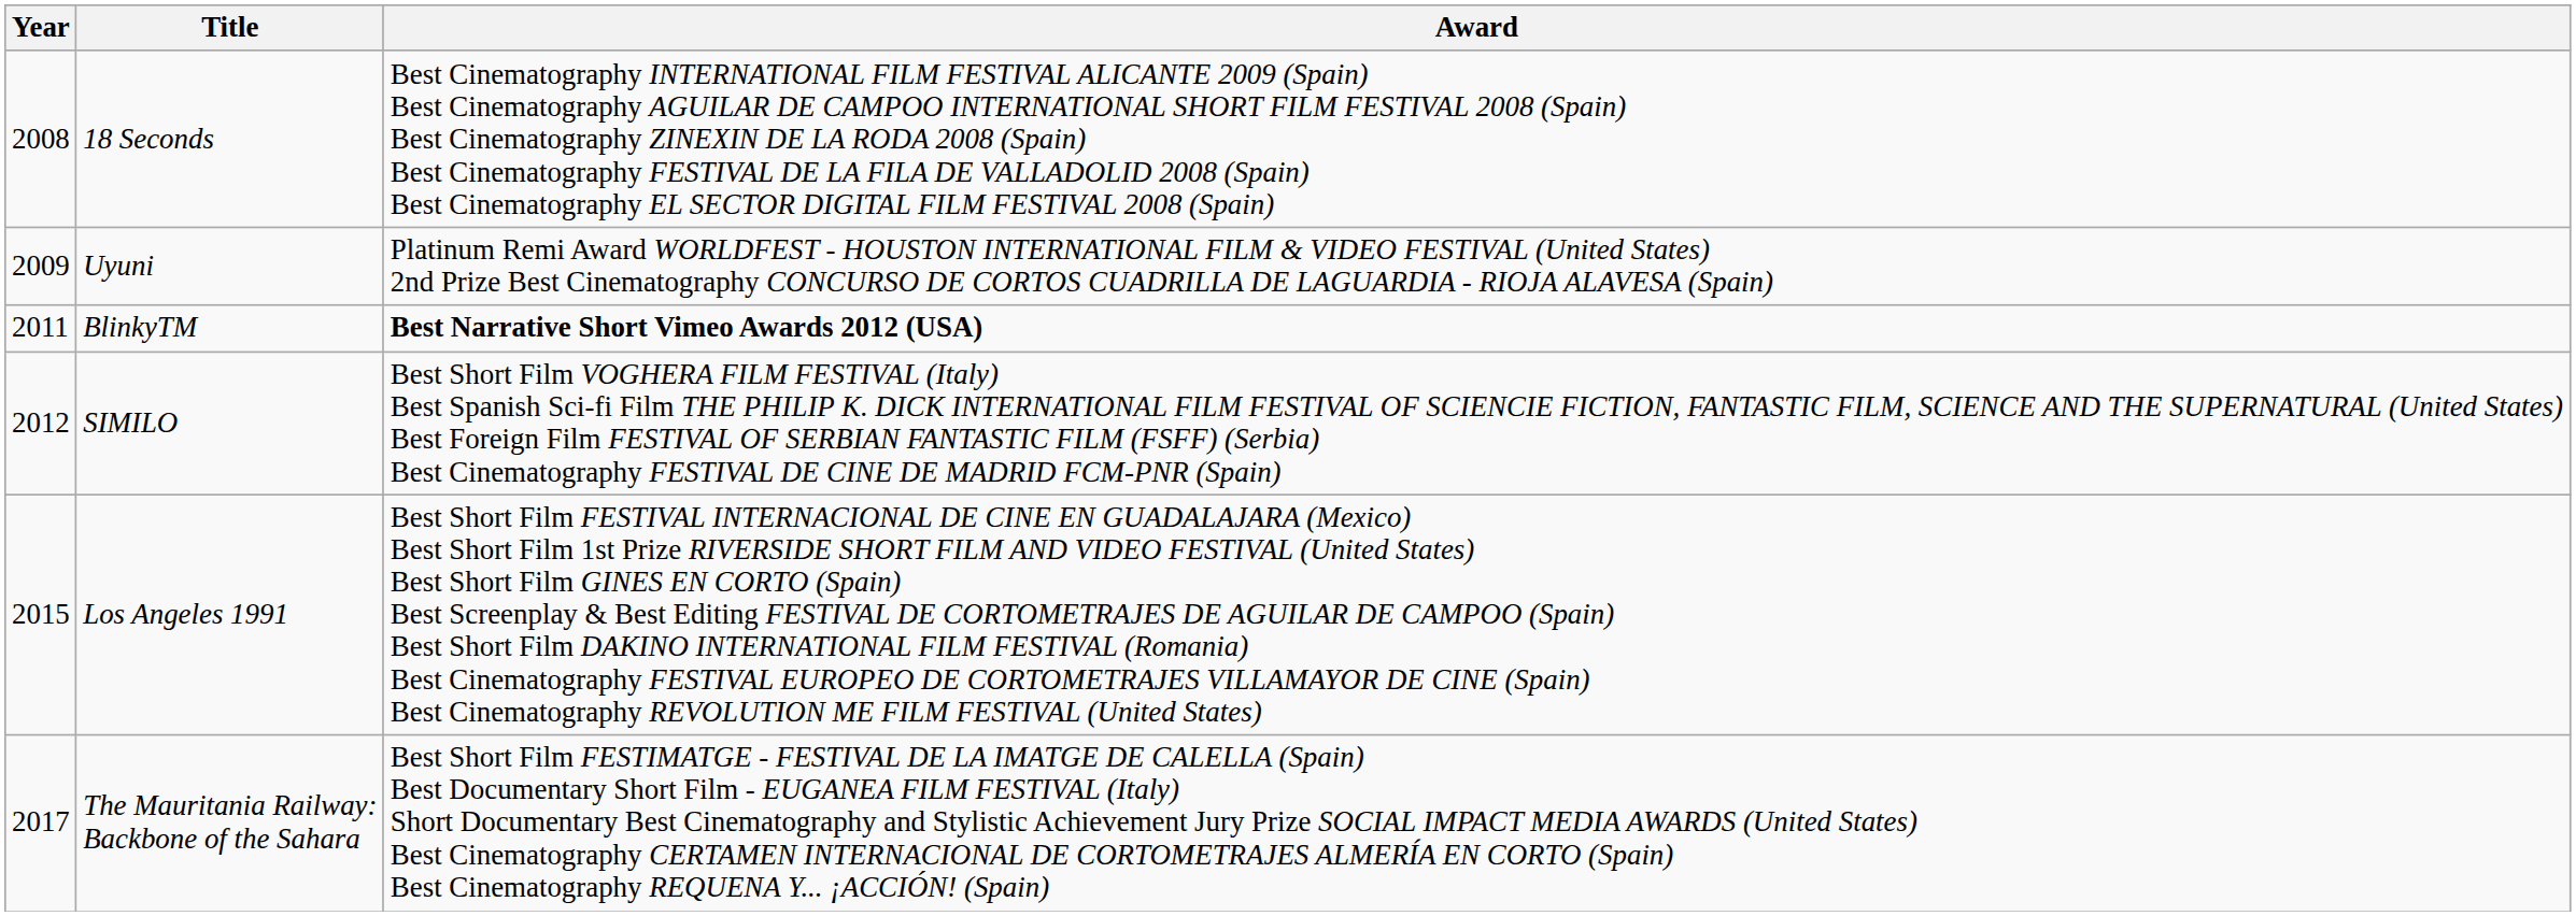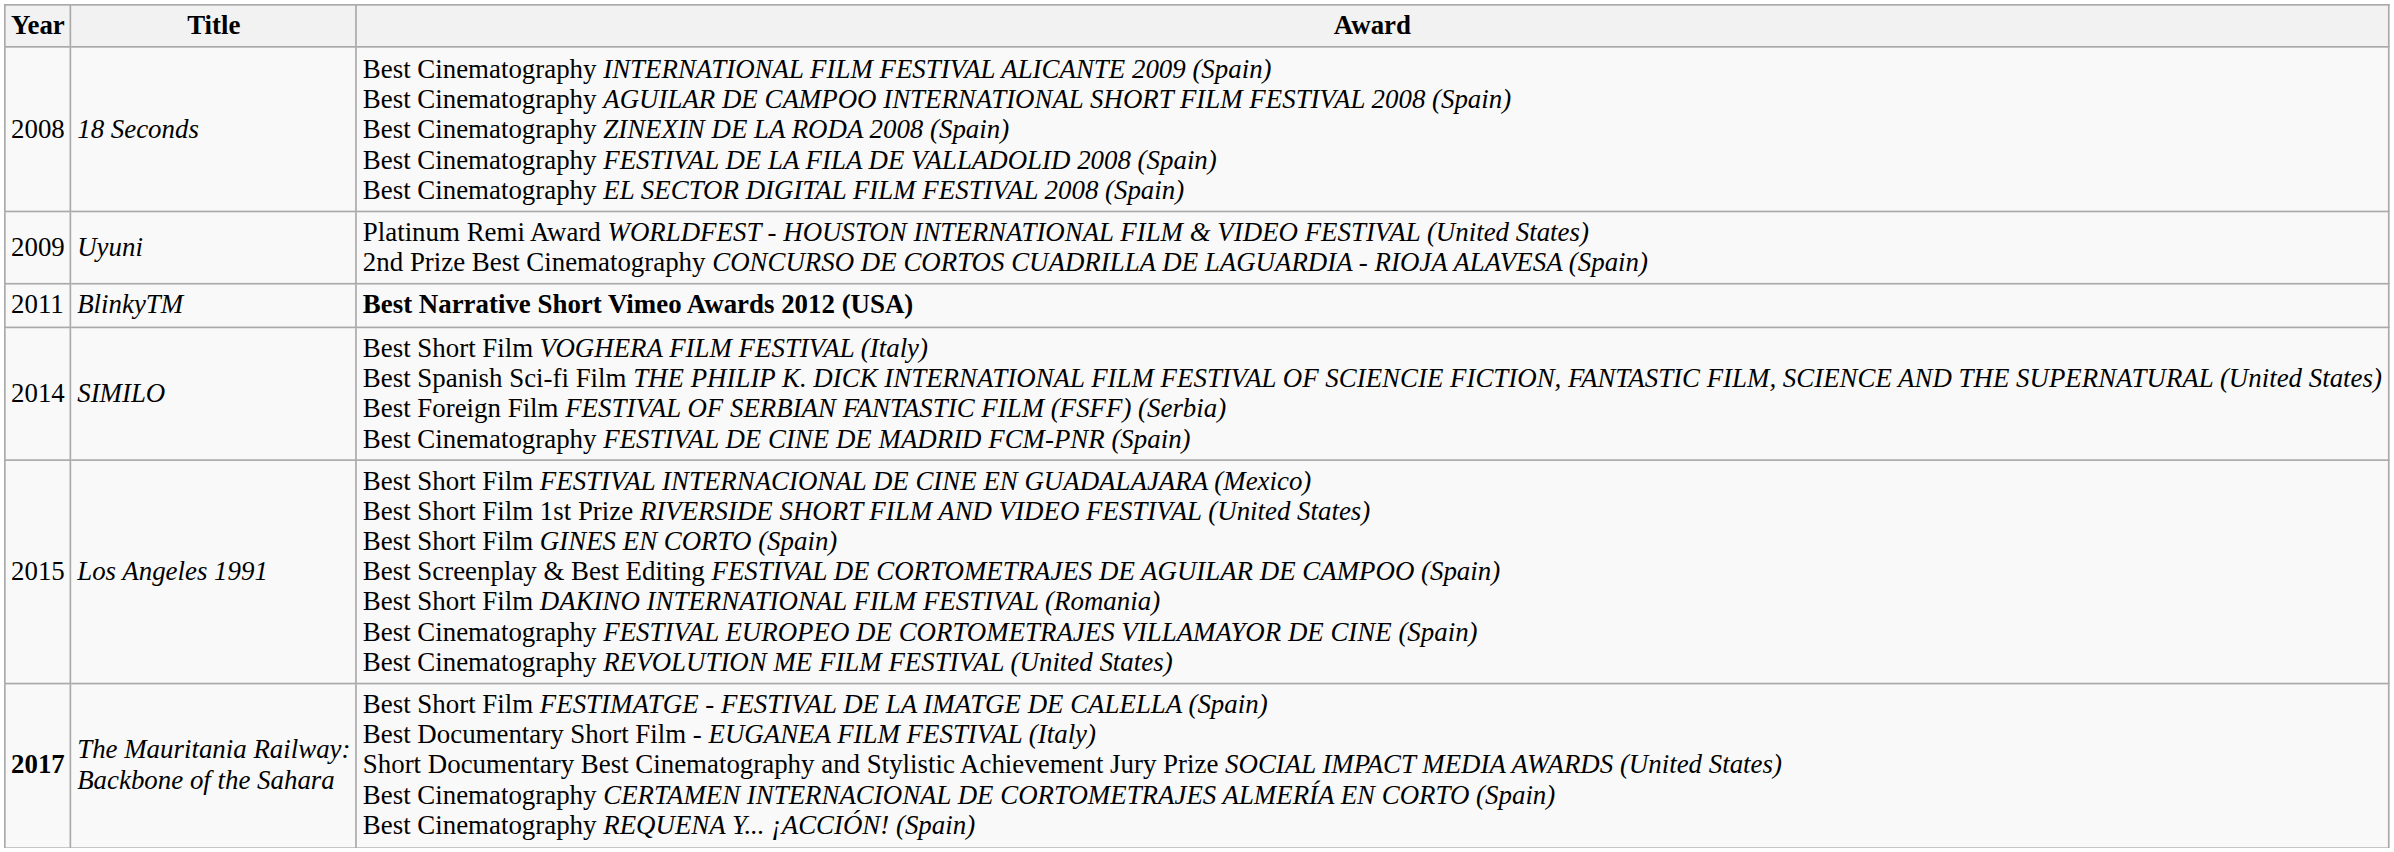SIMILO | Year: 2012 -> 2014
The Mauritania Railway: Backbone of the Sahara | Year: normal -> bold
